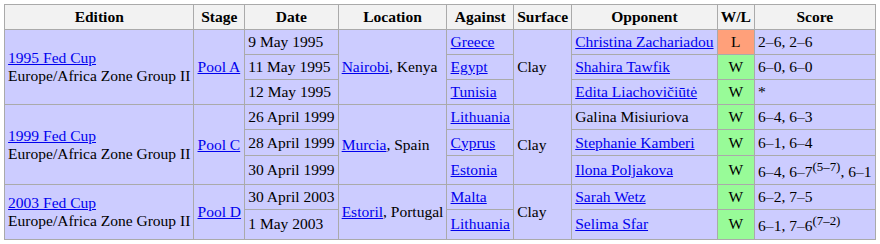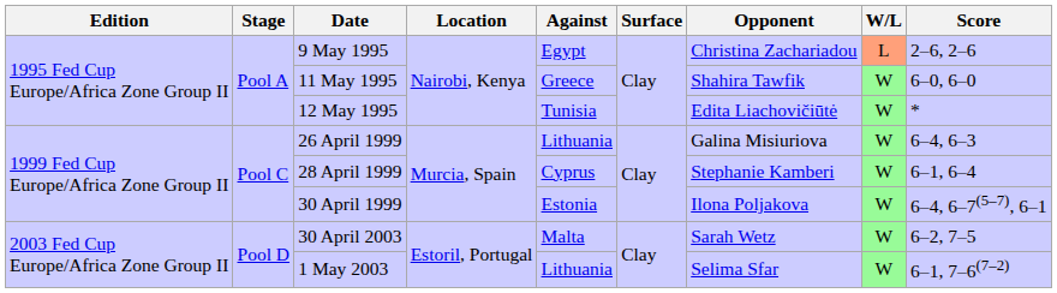9 May 1995 | Against: Greece -> Egypt
11 May 1995 | Against: Egypt -> Greece
